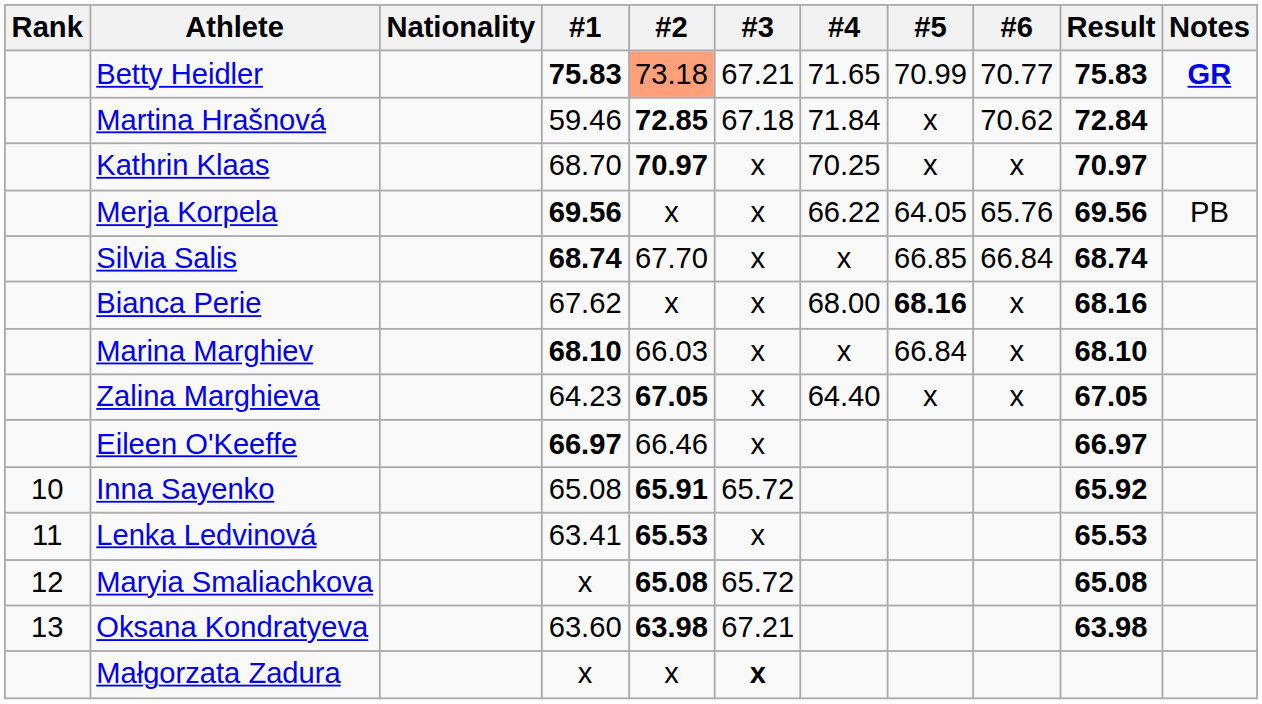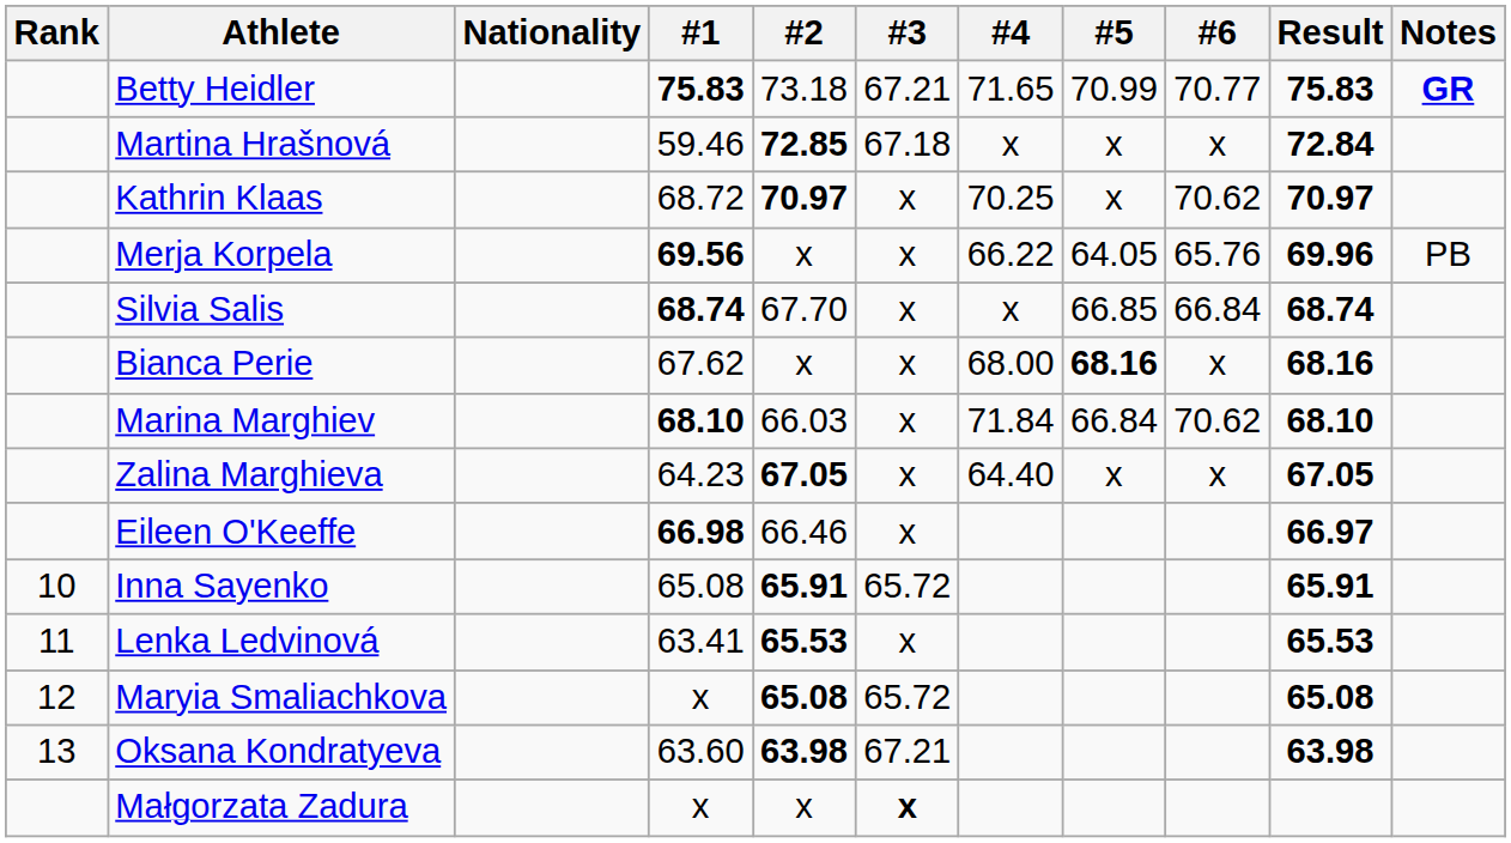Betty Heidler | #2: lightsalmon background -> no background
Martina Hrašnová | #4: 71.84 -> x
Martina Hrašnová | #6: 70.62 -> x
Kathrin Klaas | #1: 68.70 -> 68.72
Kathrin Klaas | #6: x -> 70.62
Merja Korpela | Result: 69.56 -> 69.96
Marina Marghiev | #4: x -> 71.84
Marina Marghiev | #6: x -> 70.62
Eileen O'Keeffe | #1: 66.97 -> 66.98
Inna Sayenko | Result: 65.92 -> 65.91
